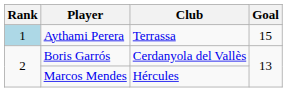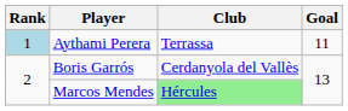Aythami Perera | Goal: 15 -> 11
Marcos Mendes | Club: no background -> lightgreen background
